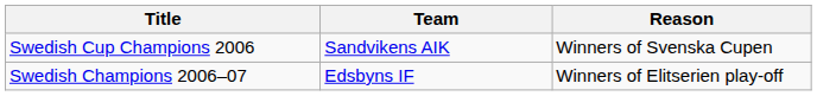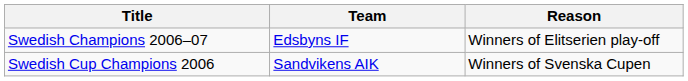rows swapped: Swedish Champions 2006–07 <-> Swedish Cup Champions 2006
